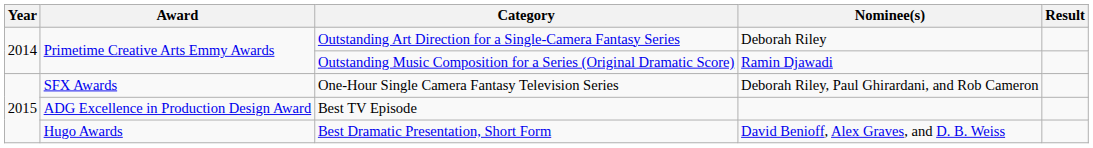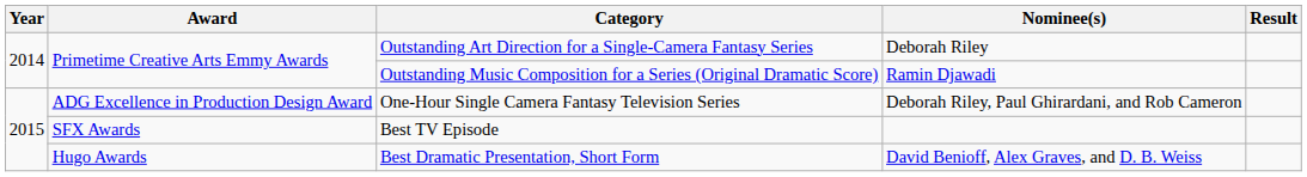One-Hour Single Camera Fantasy Television Series | Award: SFX Awards -> ADG Excellence in Production Design Award
Best TV Episode | Award: ADG Excellence in Production Design Award -> SFX Awards
